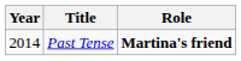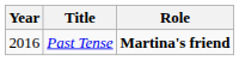Past Tense | Year: 2014 -> 2016
